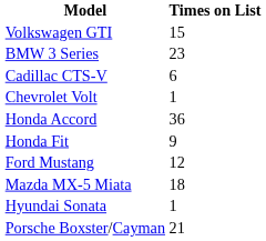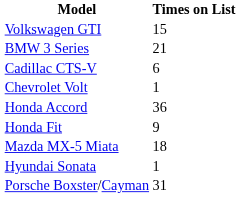BMW 3 Series | Times on List: 23 -> 21
- row: Ford Mustang | 12
Porsche Boxster/Cayman | Times on List: 21 -> 31
